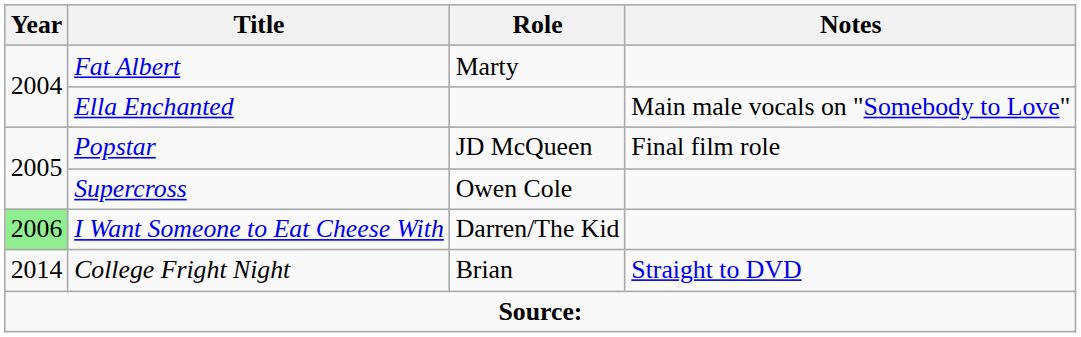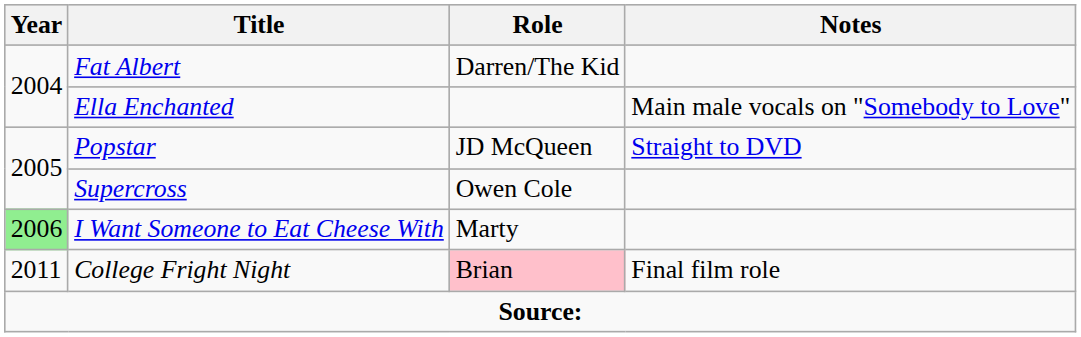Fat Albert | Role: Marty -> Darren/The Kid
Popstar | Notes: Final film role -> Straight to DVD
I Want Someone to Eat Cheese With | Role: Darren/The Kid -> Marty
College Fright Night | Year: 2014 -> 2011
College Fright Night | Role: no background -> pink background
College Fright Night | Notes: Straight to DVD -> Final film role
